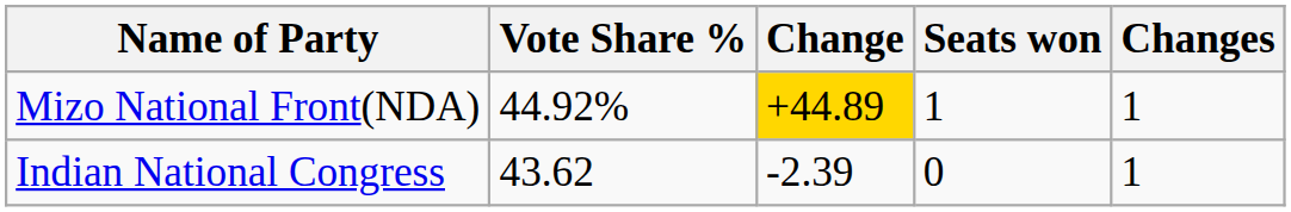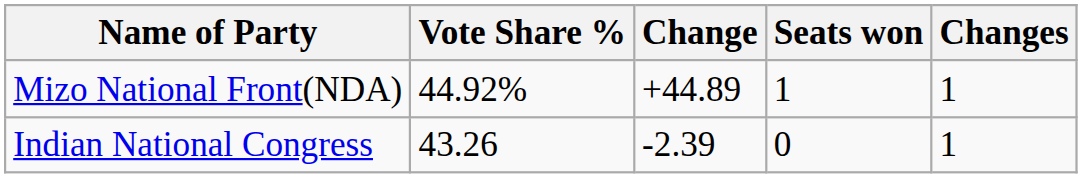Mizo National Front(NDA) | Change: gold background -> no background
Indian National Congress | Vote Share %: 43.62 -> 43.26
